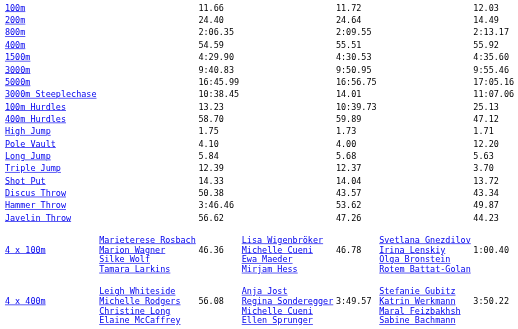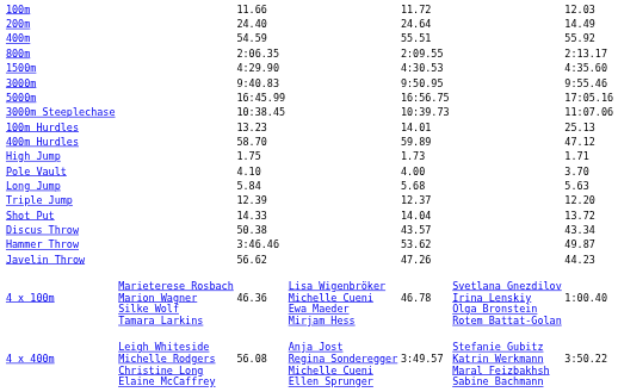rows swapped: 400m <-> 800m
3000m Steeplechase | column 5: 14.01 -> 10:39.73
100m Hurdles | column 5: 10:39.73 -> 14.01
Pole Vault | column 7: 12.20 -> 3.70
Triple Jump | column 7: 3.70 -> 12.20
